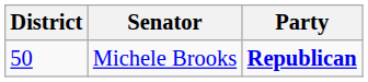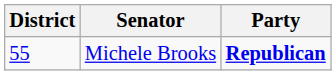Michele Brooks | District: 50 -> 55
